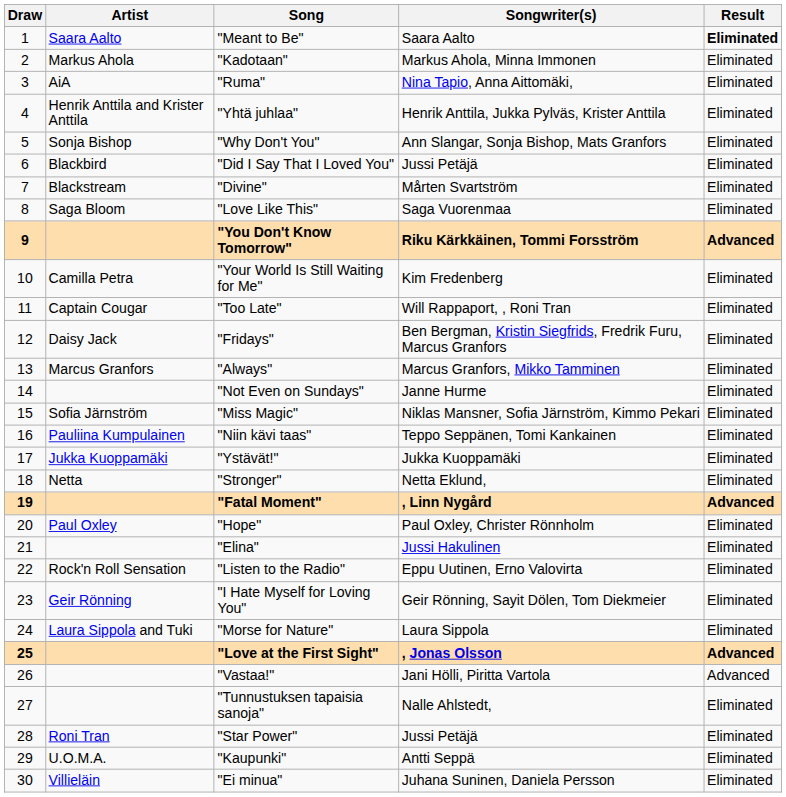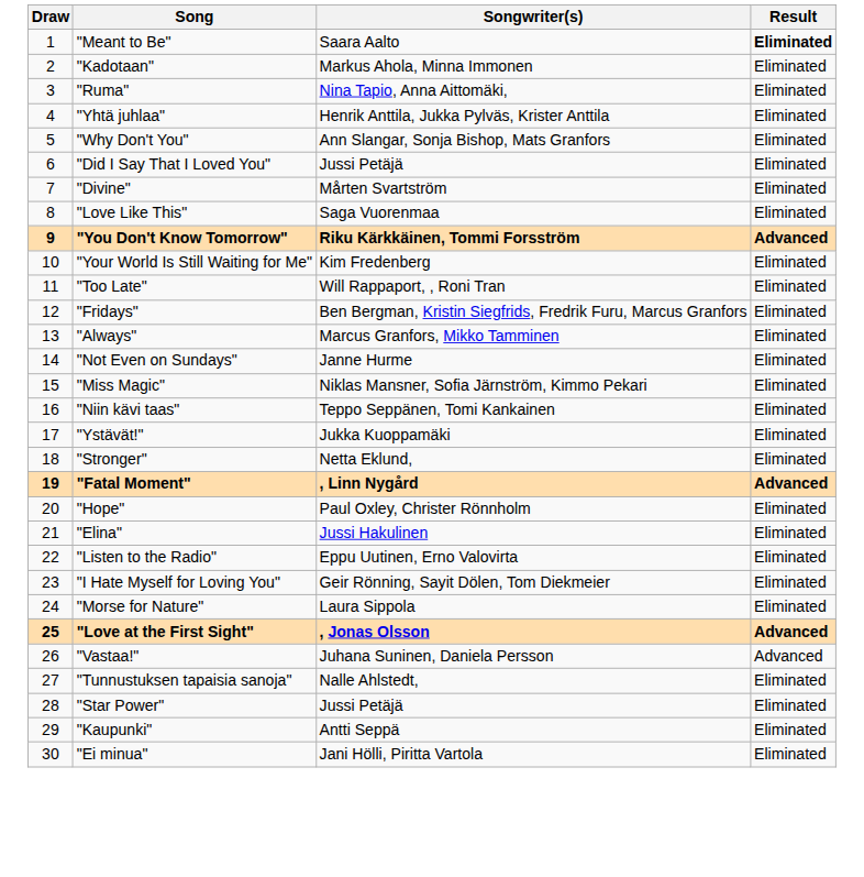- column: Artist | Saara Aalto | Markus Ahola | AiA | Henrik Anttila and Krister Anttila | Sonja Bishop | Blackbird | Blackstream | Saga Bloom | Camilla Petra | Captain Cougar | Daisy Jack | Marcus Granfors | Sofia Järnström | Pauliina Kumpulainen | Jukka Kuoppamäki | Netta | Paul Oxley | Rock'n Roll Sensation | Geir Rönning | Laura Sippola and Tuki | Roni Tran | U.O.M.A. | Villieläin
"Vastaa!" | Songwriter(s): Jani Hölli, Piritta Vartola -> Juhana Suninen, Daniela Persson
"Ei minua" | Songwriter(s): Juhana Suninen, Daniela Persson -> Jani Hölli, Piritta Vartola
